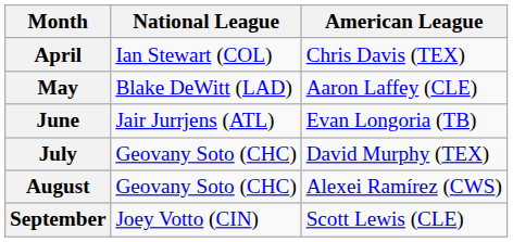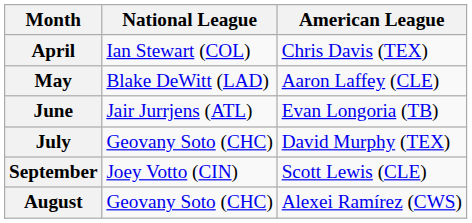rows swapped: August <-> September
